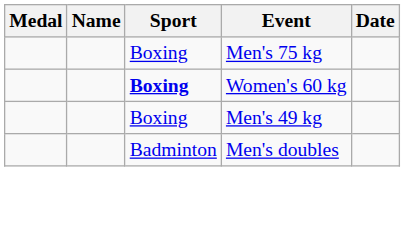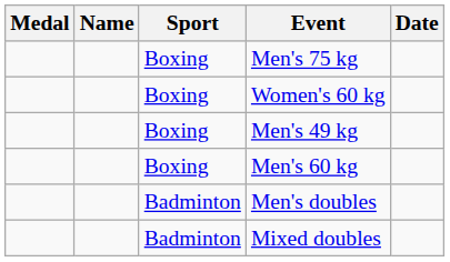Women's 60 kg | Sport: bold -> normal
+ row: Boxing | Men's 60 kg
+ row: Badminton | Mixed doubles
